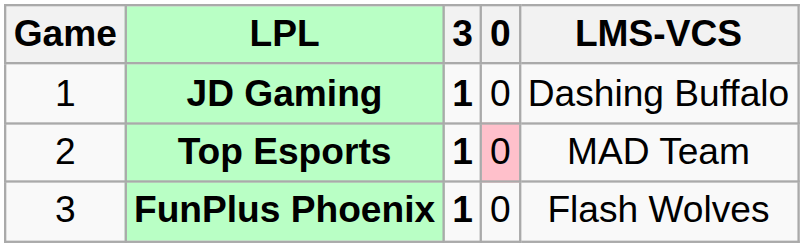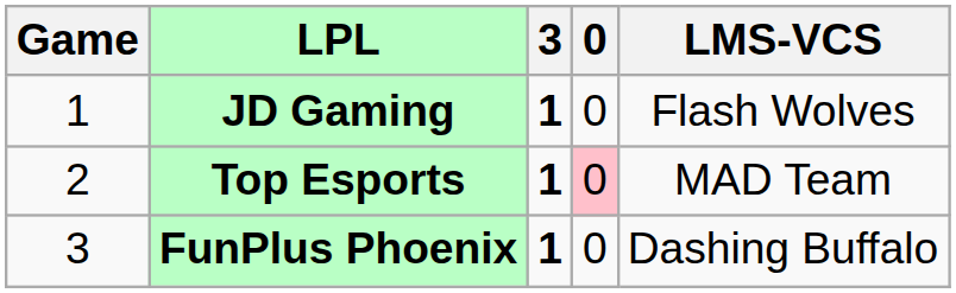JD Gaming | LMS-VCS: Dashing Buffalo -> Flash Wolves
FunPlus Phoenix | LMS-VCS: Flash Wolves -> Dashing Buffalo
